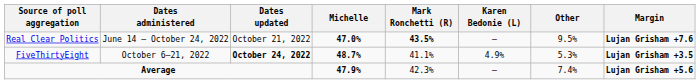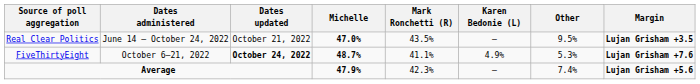Real Clear Politics | Mark Ronchetti (R): bold -> normal
Real Clear Politics | Margin: Lujan Grisham +7.6 -> Lujan Grisham +3.5
FiveThirtyEight | Margin: Lujan Grisham +3.5 -> Lujan Grisham +7.6
